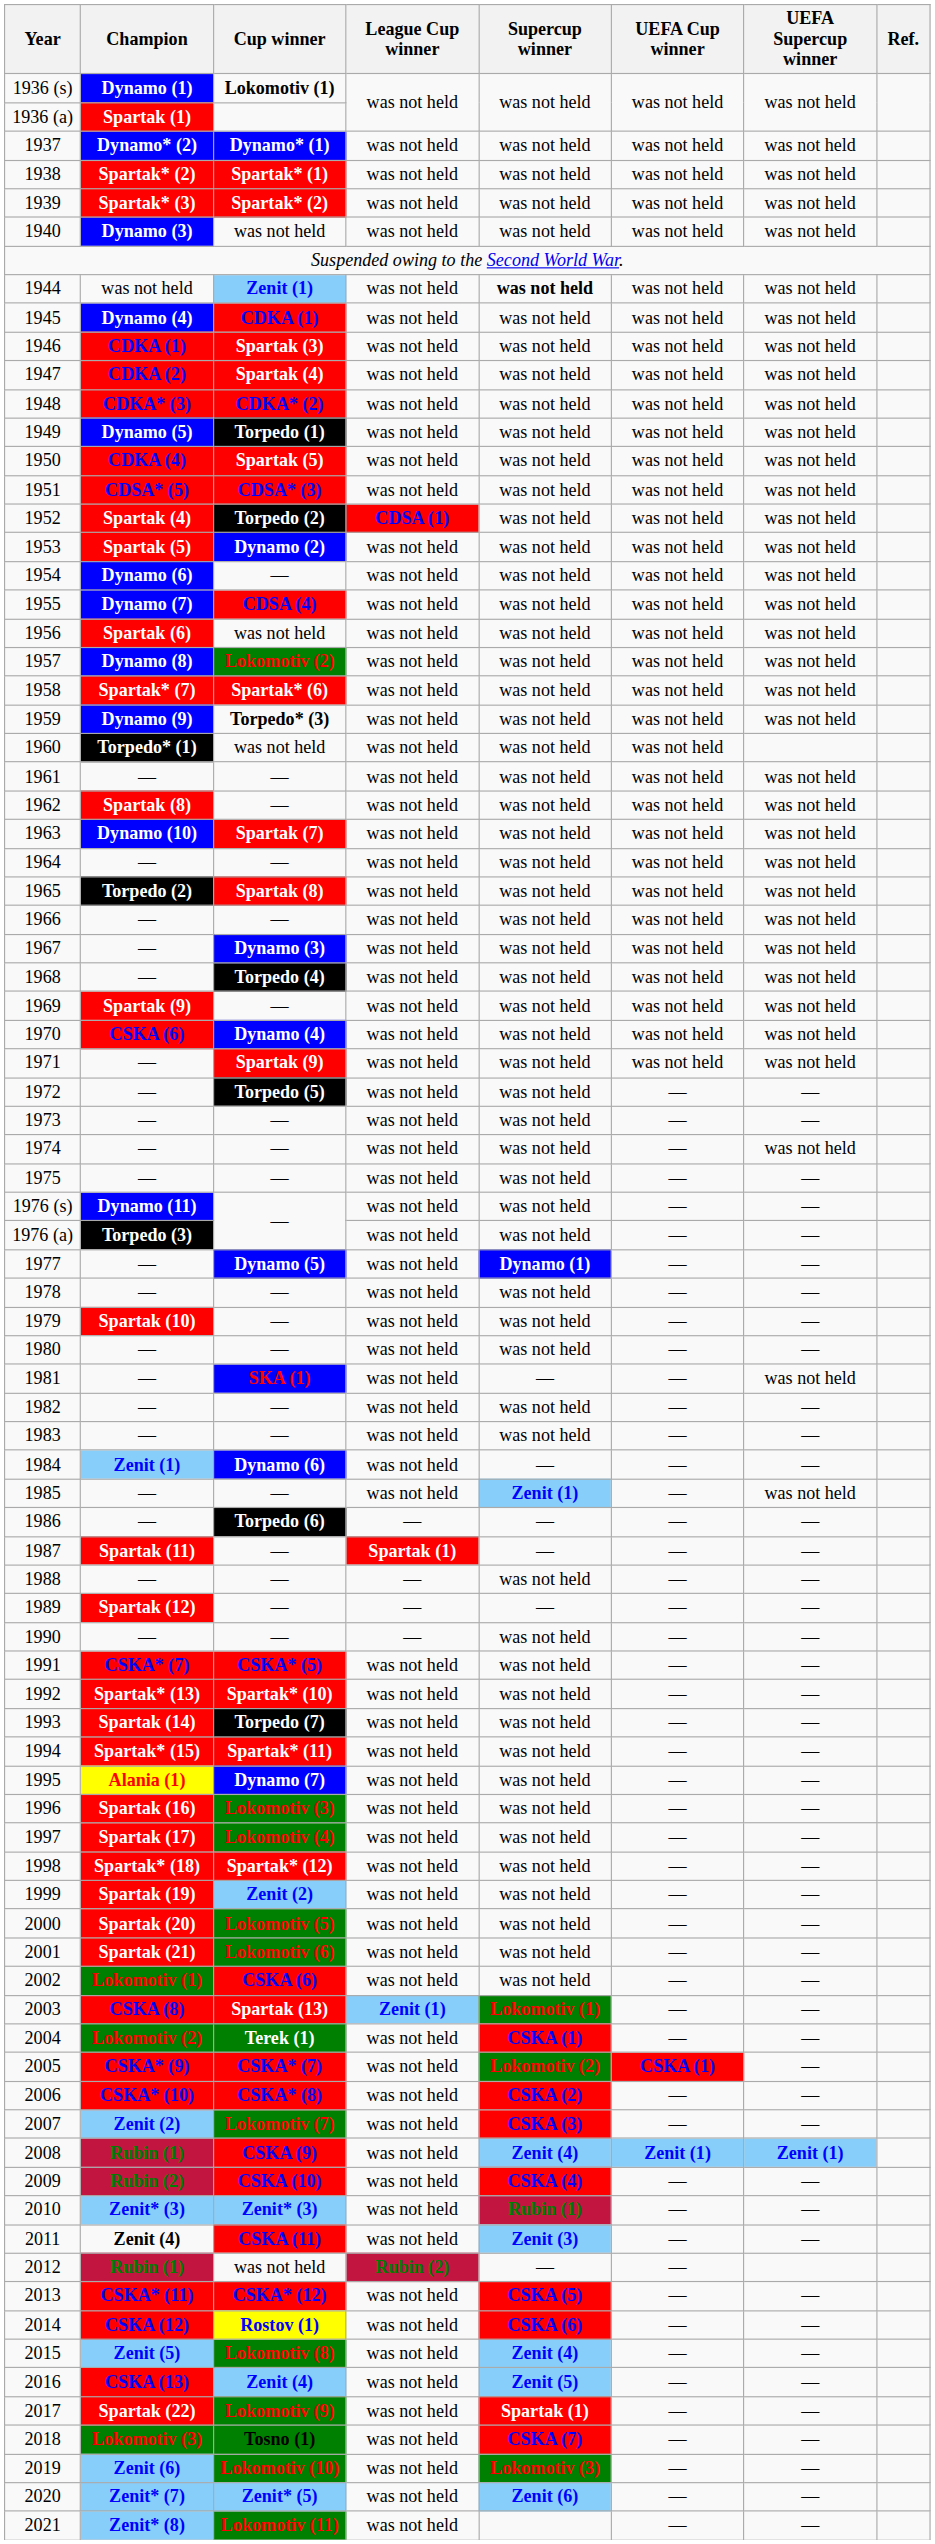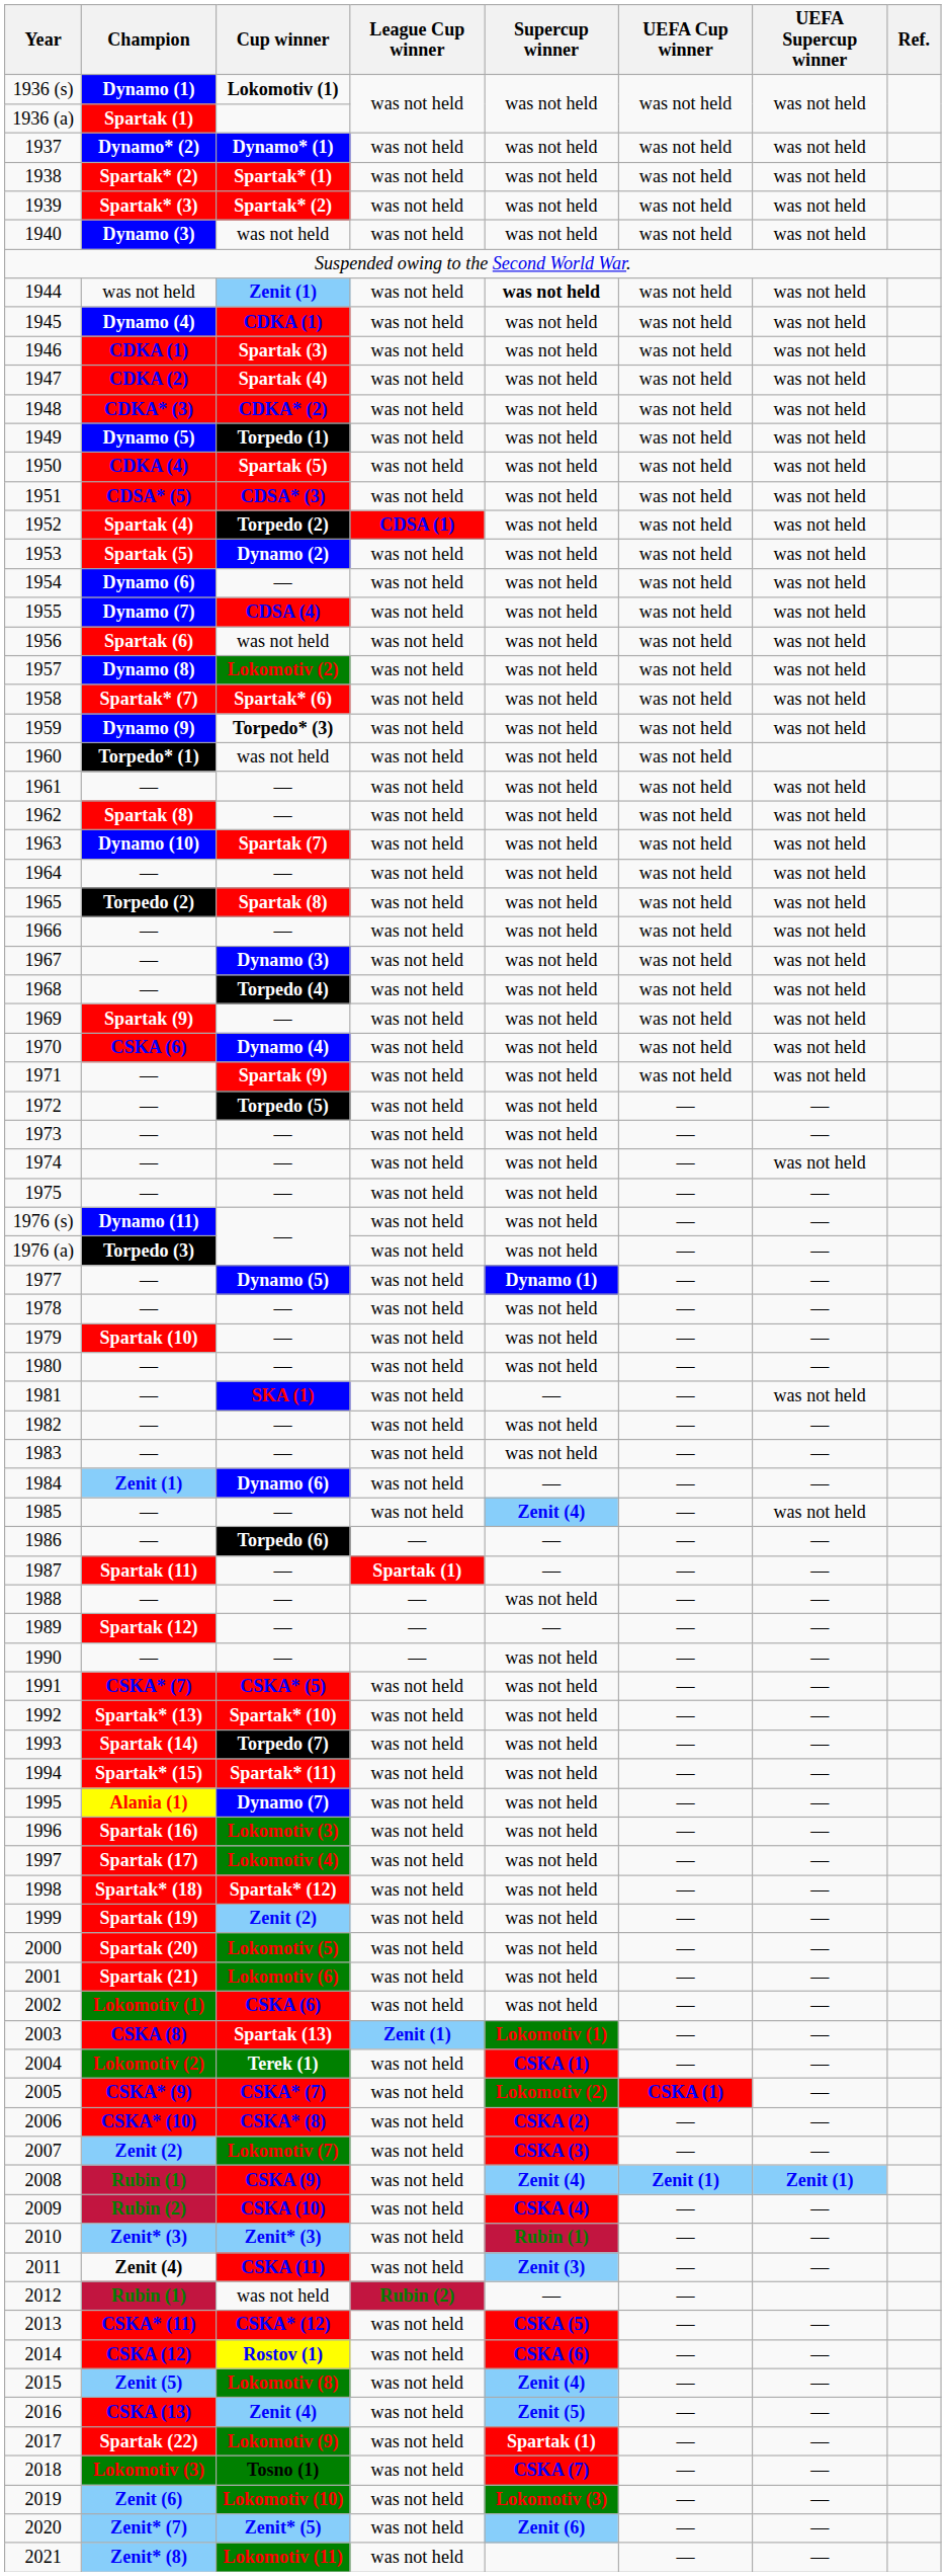1985 | Supercup winner: Zenit (1) -> Zenit (4)
